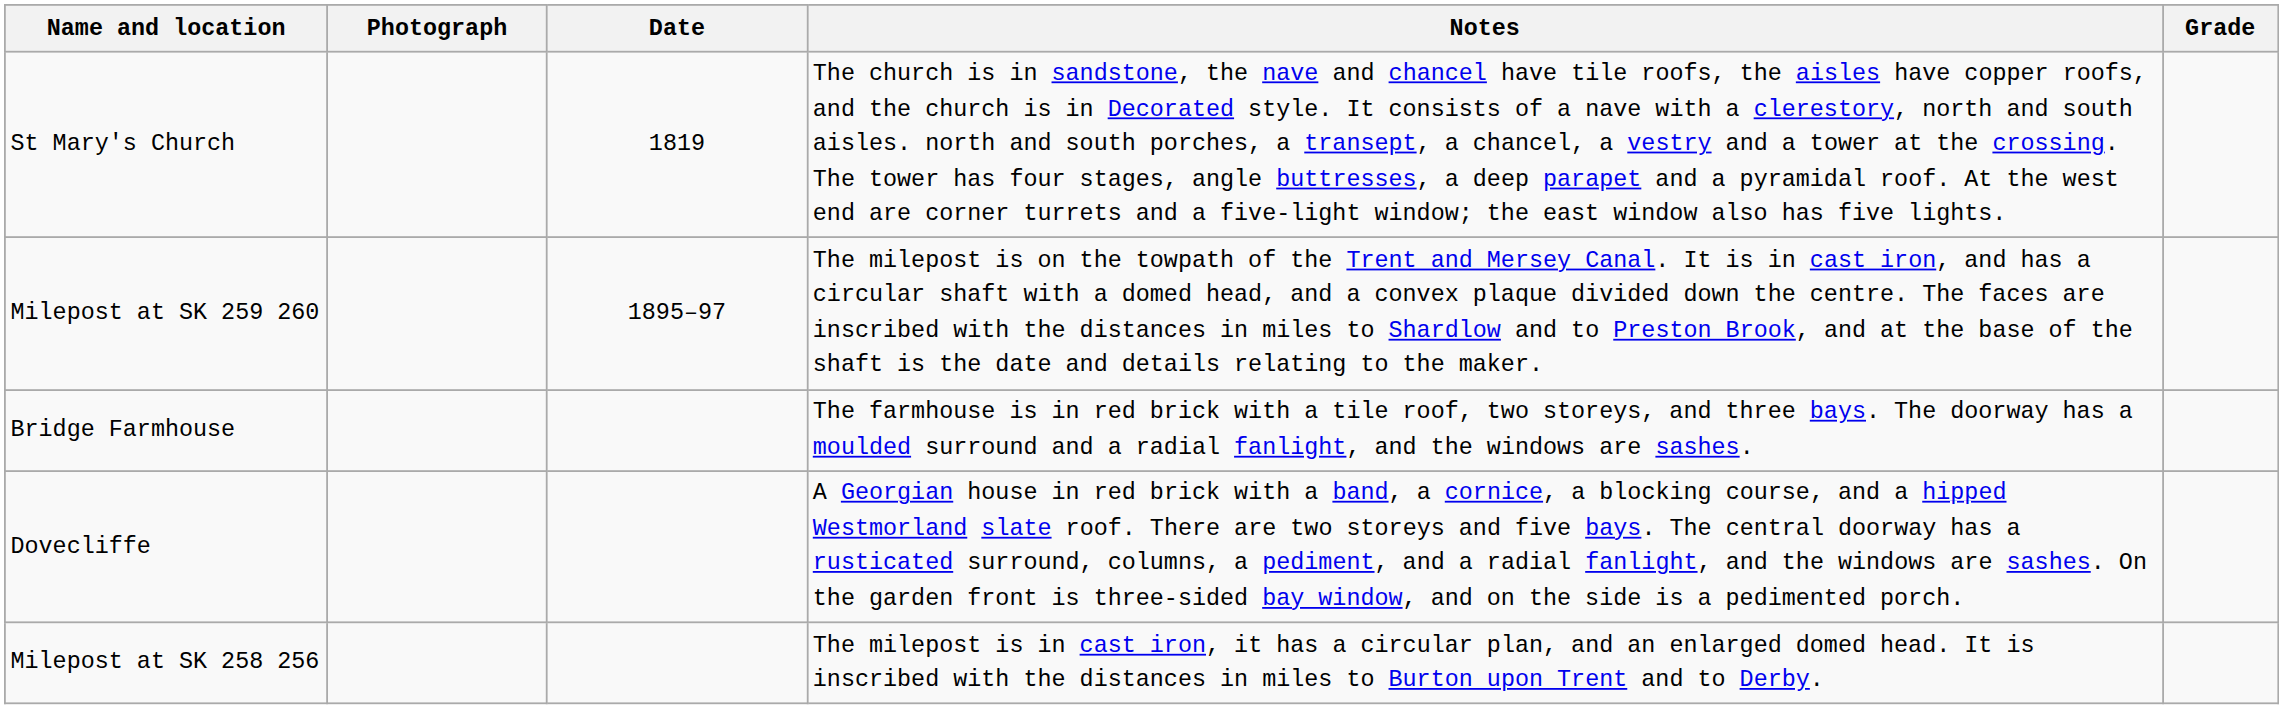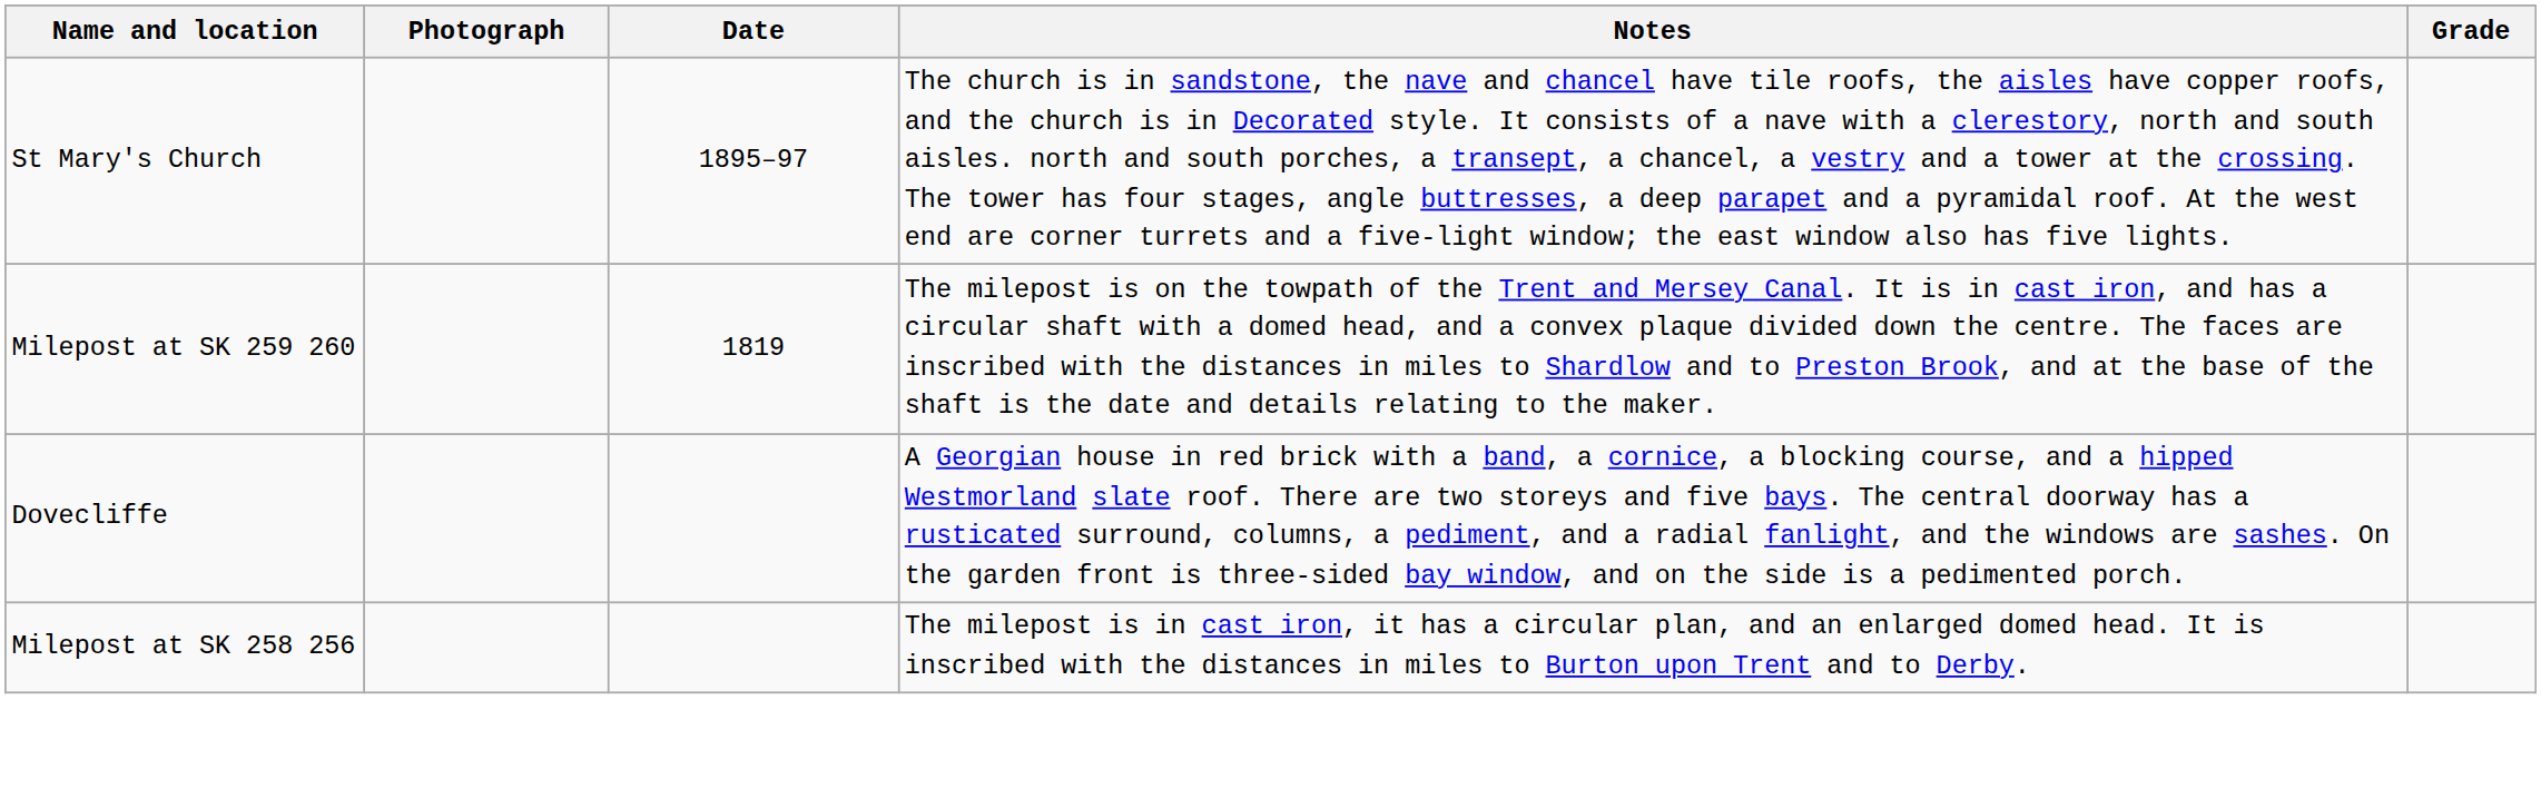St Mary's Church | Date: 1819 -> 1895–97
Milepost at SK 259 260 | Date: 1895–97 -> 1819
- row: Bridge Farmhouse | The farmhouse is in red brick with a tile roof, two storeys, and three bays. The doorway has a moulded surround and a radial fanlight, and the windows are sashes.
